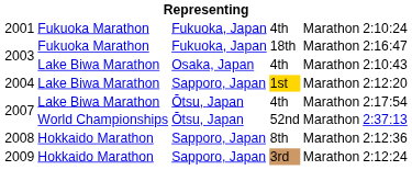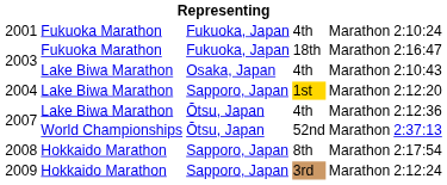2007 / 4th | column 6: 2:17:54 -> 2:12:36
2008 | column 6: 2:12:36 -> 2:17:54
